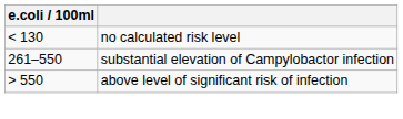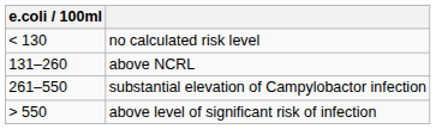+ row: 131–260 | above NCRL
